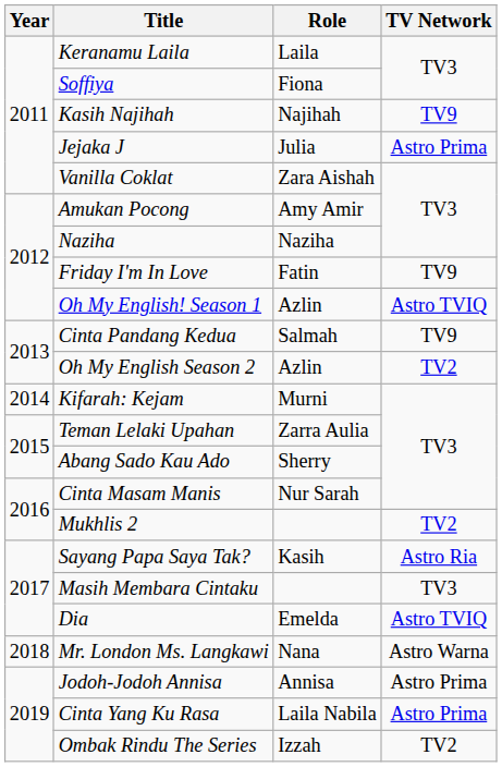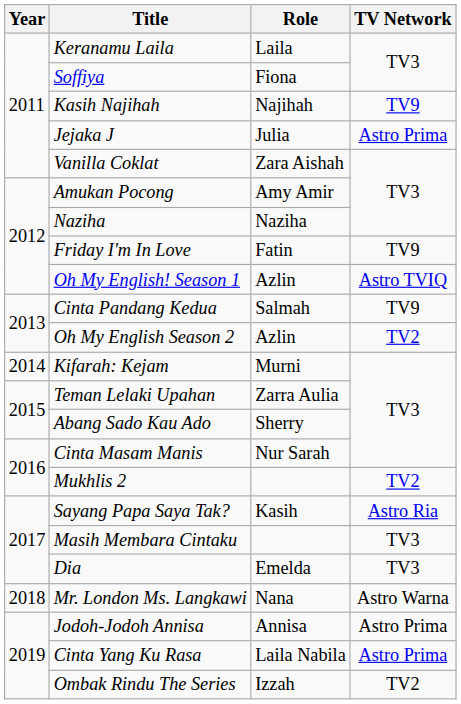Dia | TV Network: Astro TVIQ -> TV3
